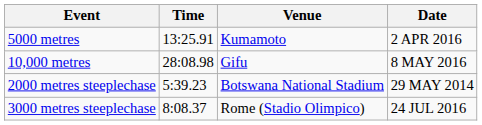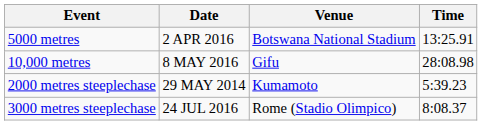columns swapped: Time <-> Date
5000 metres | Venue: Kumamoto -> Botswana National Stadium
2000 metres steeplechase | Venue: Botswana National Stadium -> Kumamoto
